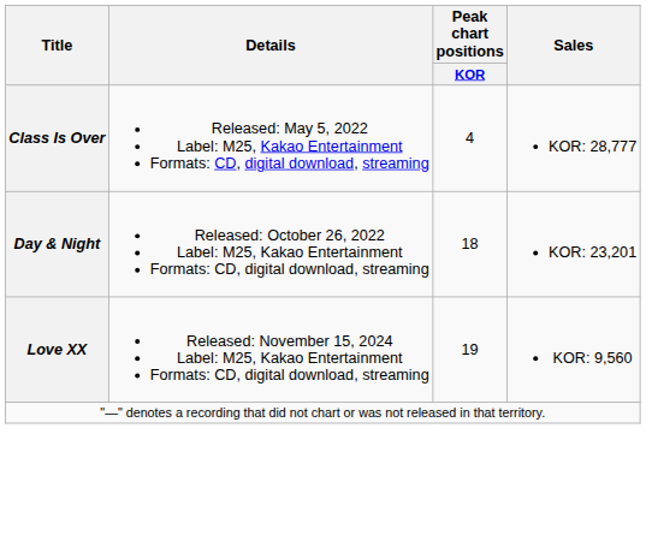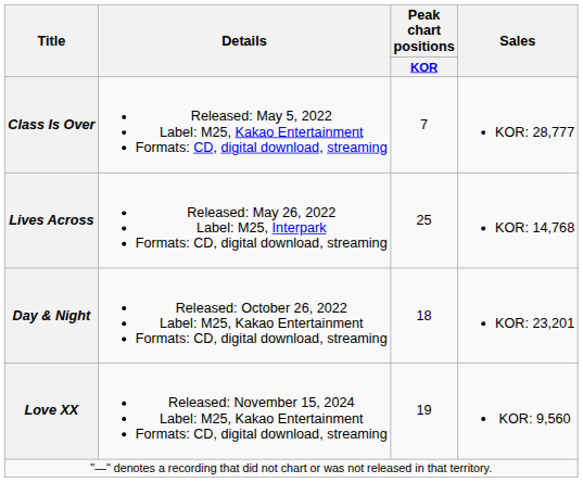Class Is Over | Peak chart positions / KOR: 4 -> 7
+ row: Lives Across | Released: May 26, 2022 Label: M25, Interpark Formats: CD, digital download, streaming | 25 | KOR: 14,768
